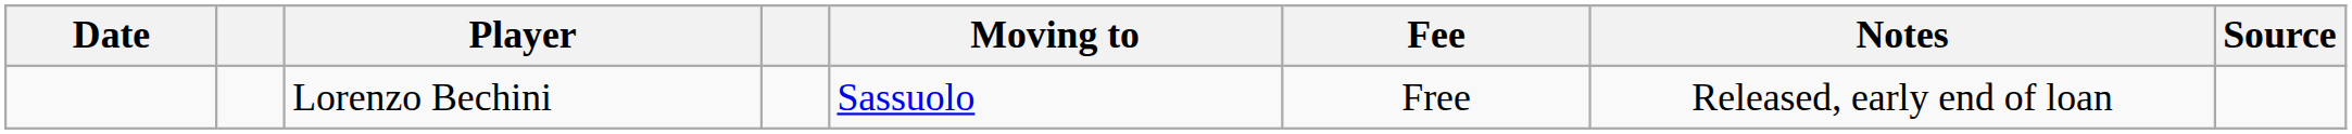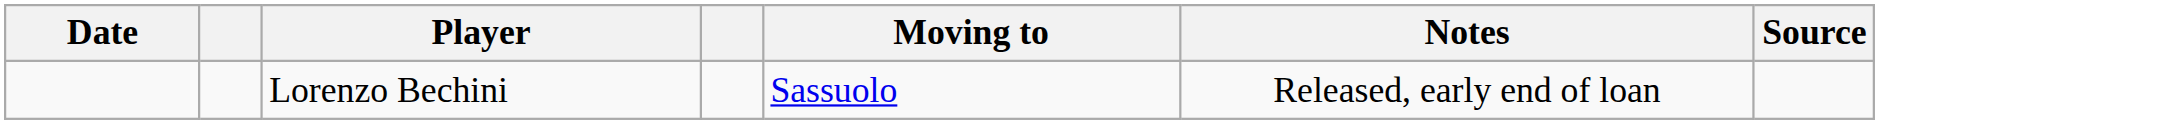- column: Fee | Free
